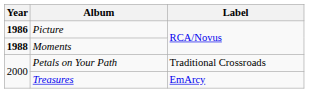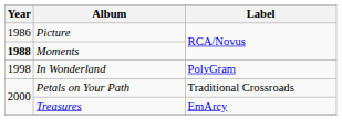Picture | Year: bold -> normal
+ row: 1998 | In Wonderland | PolyGram
